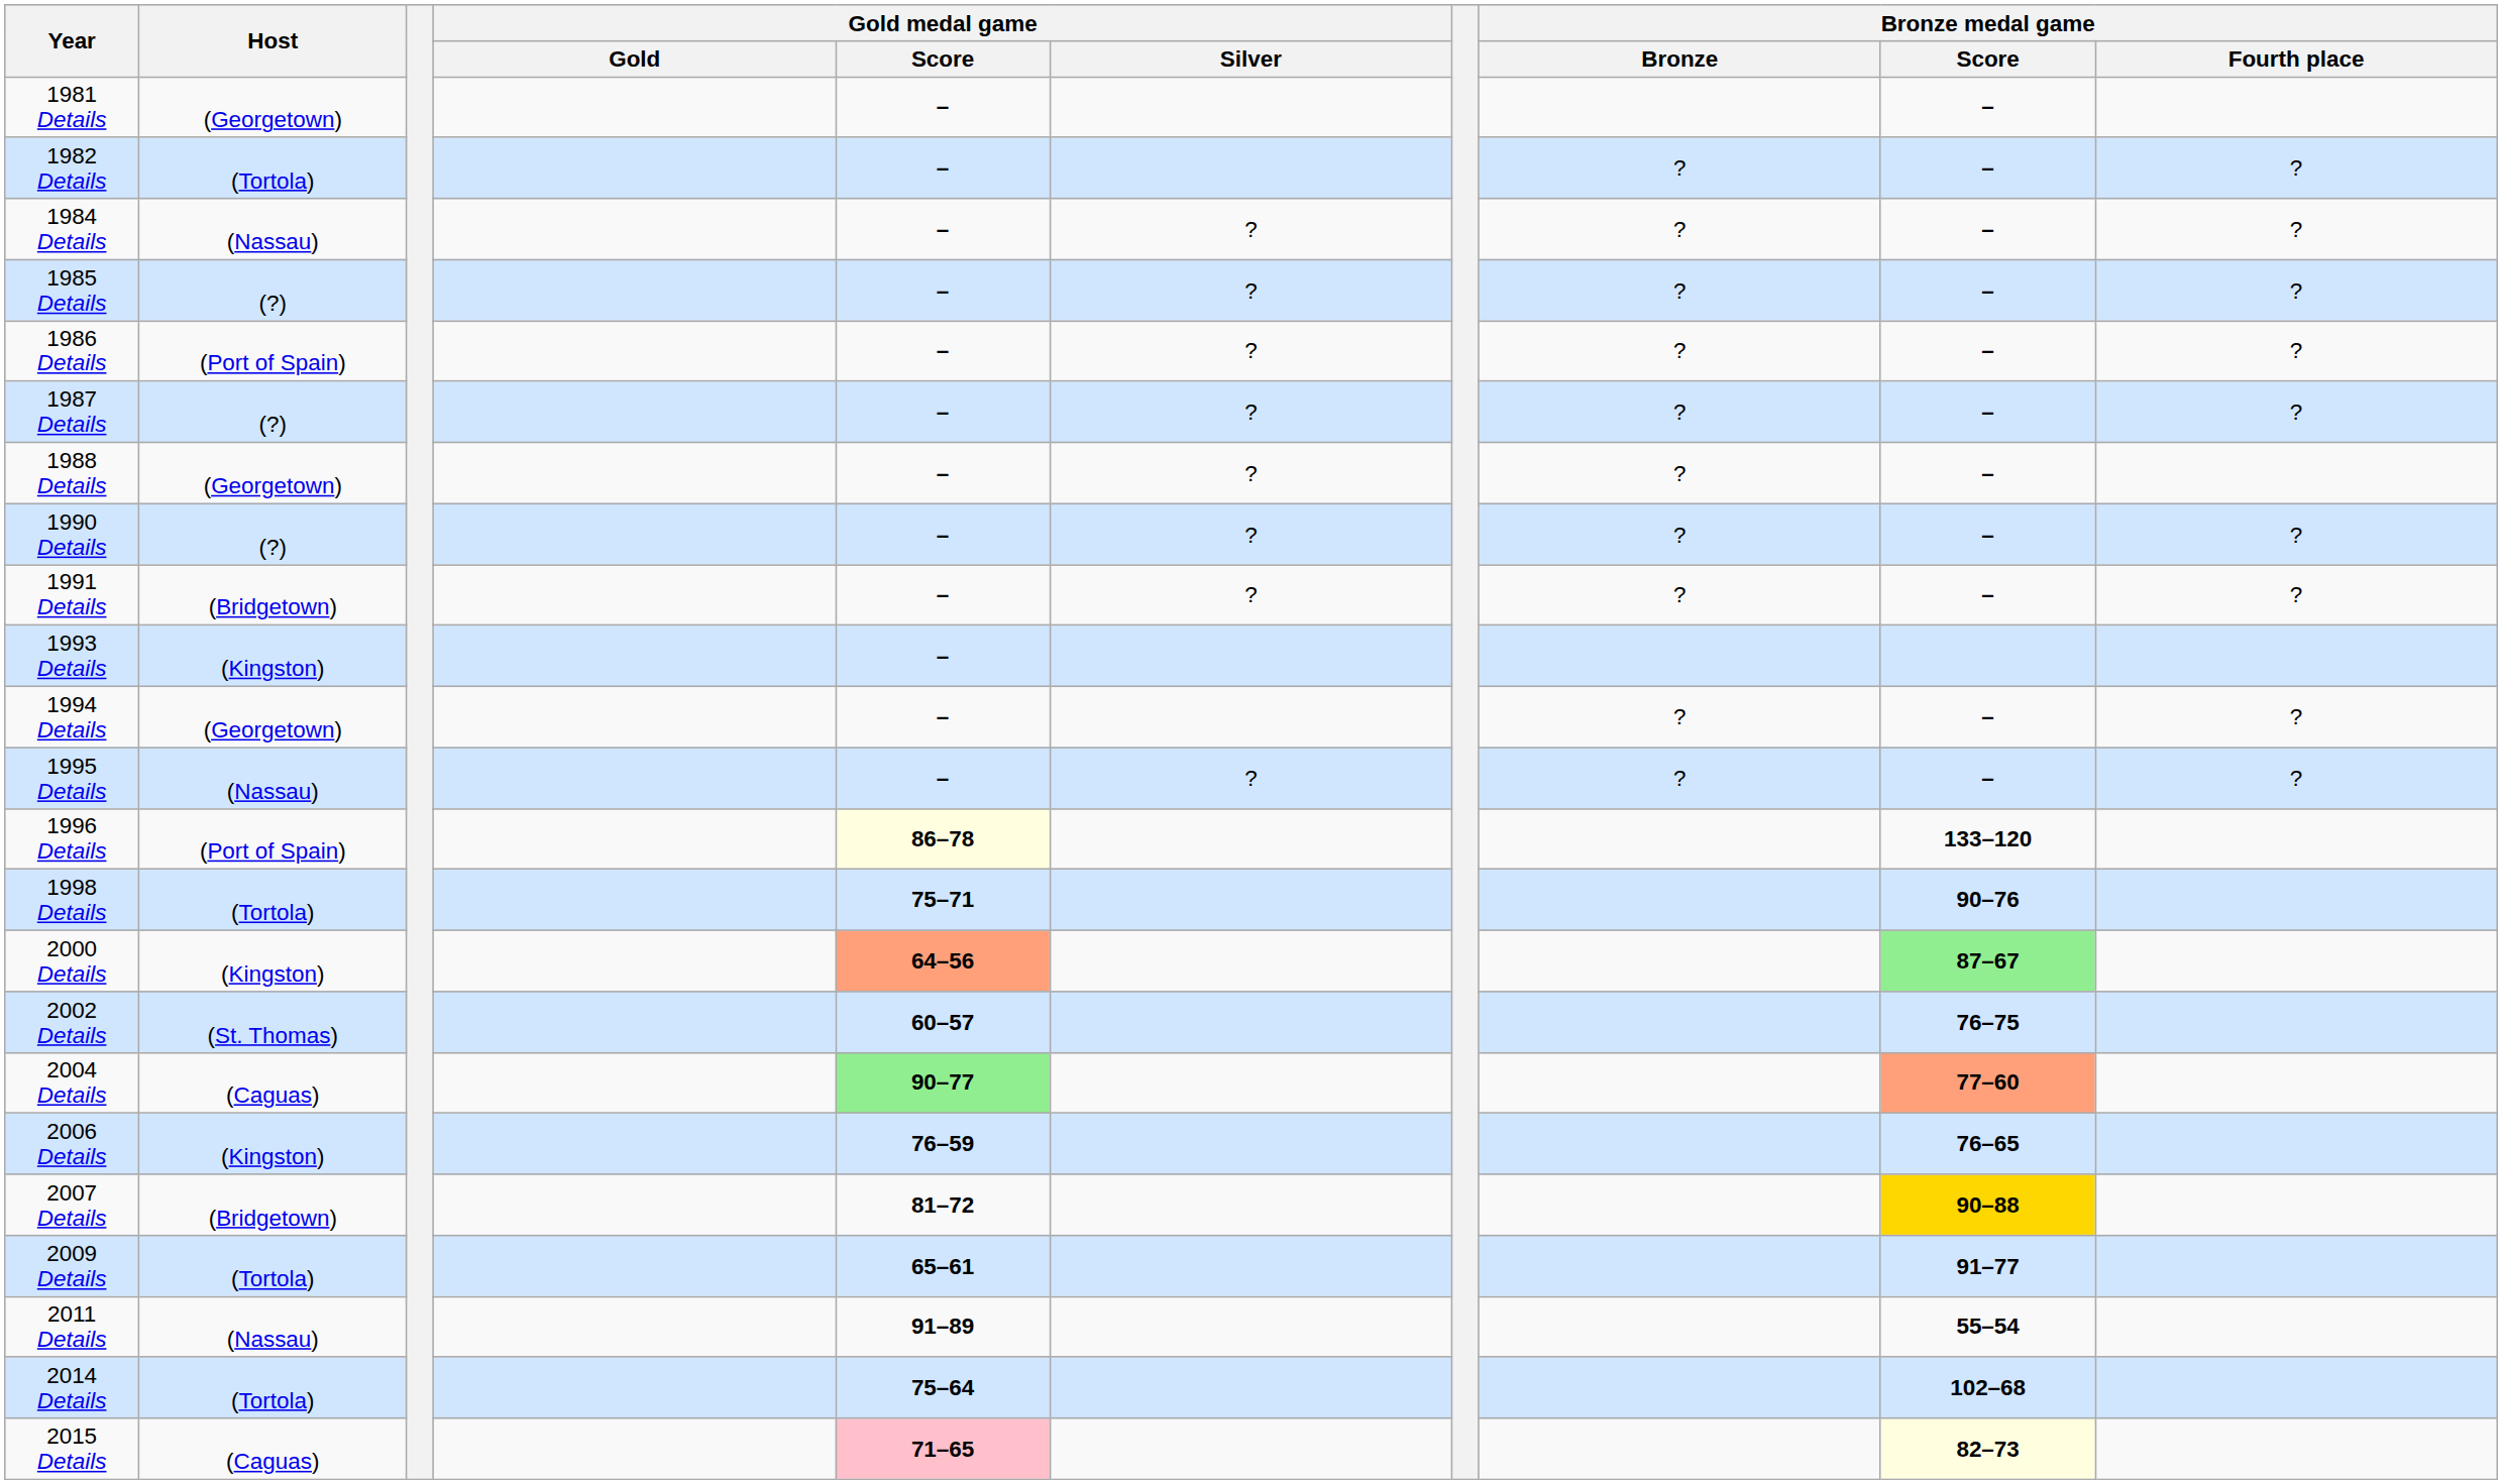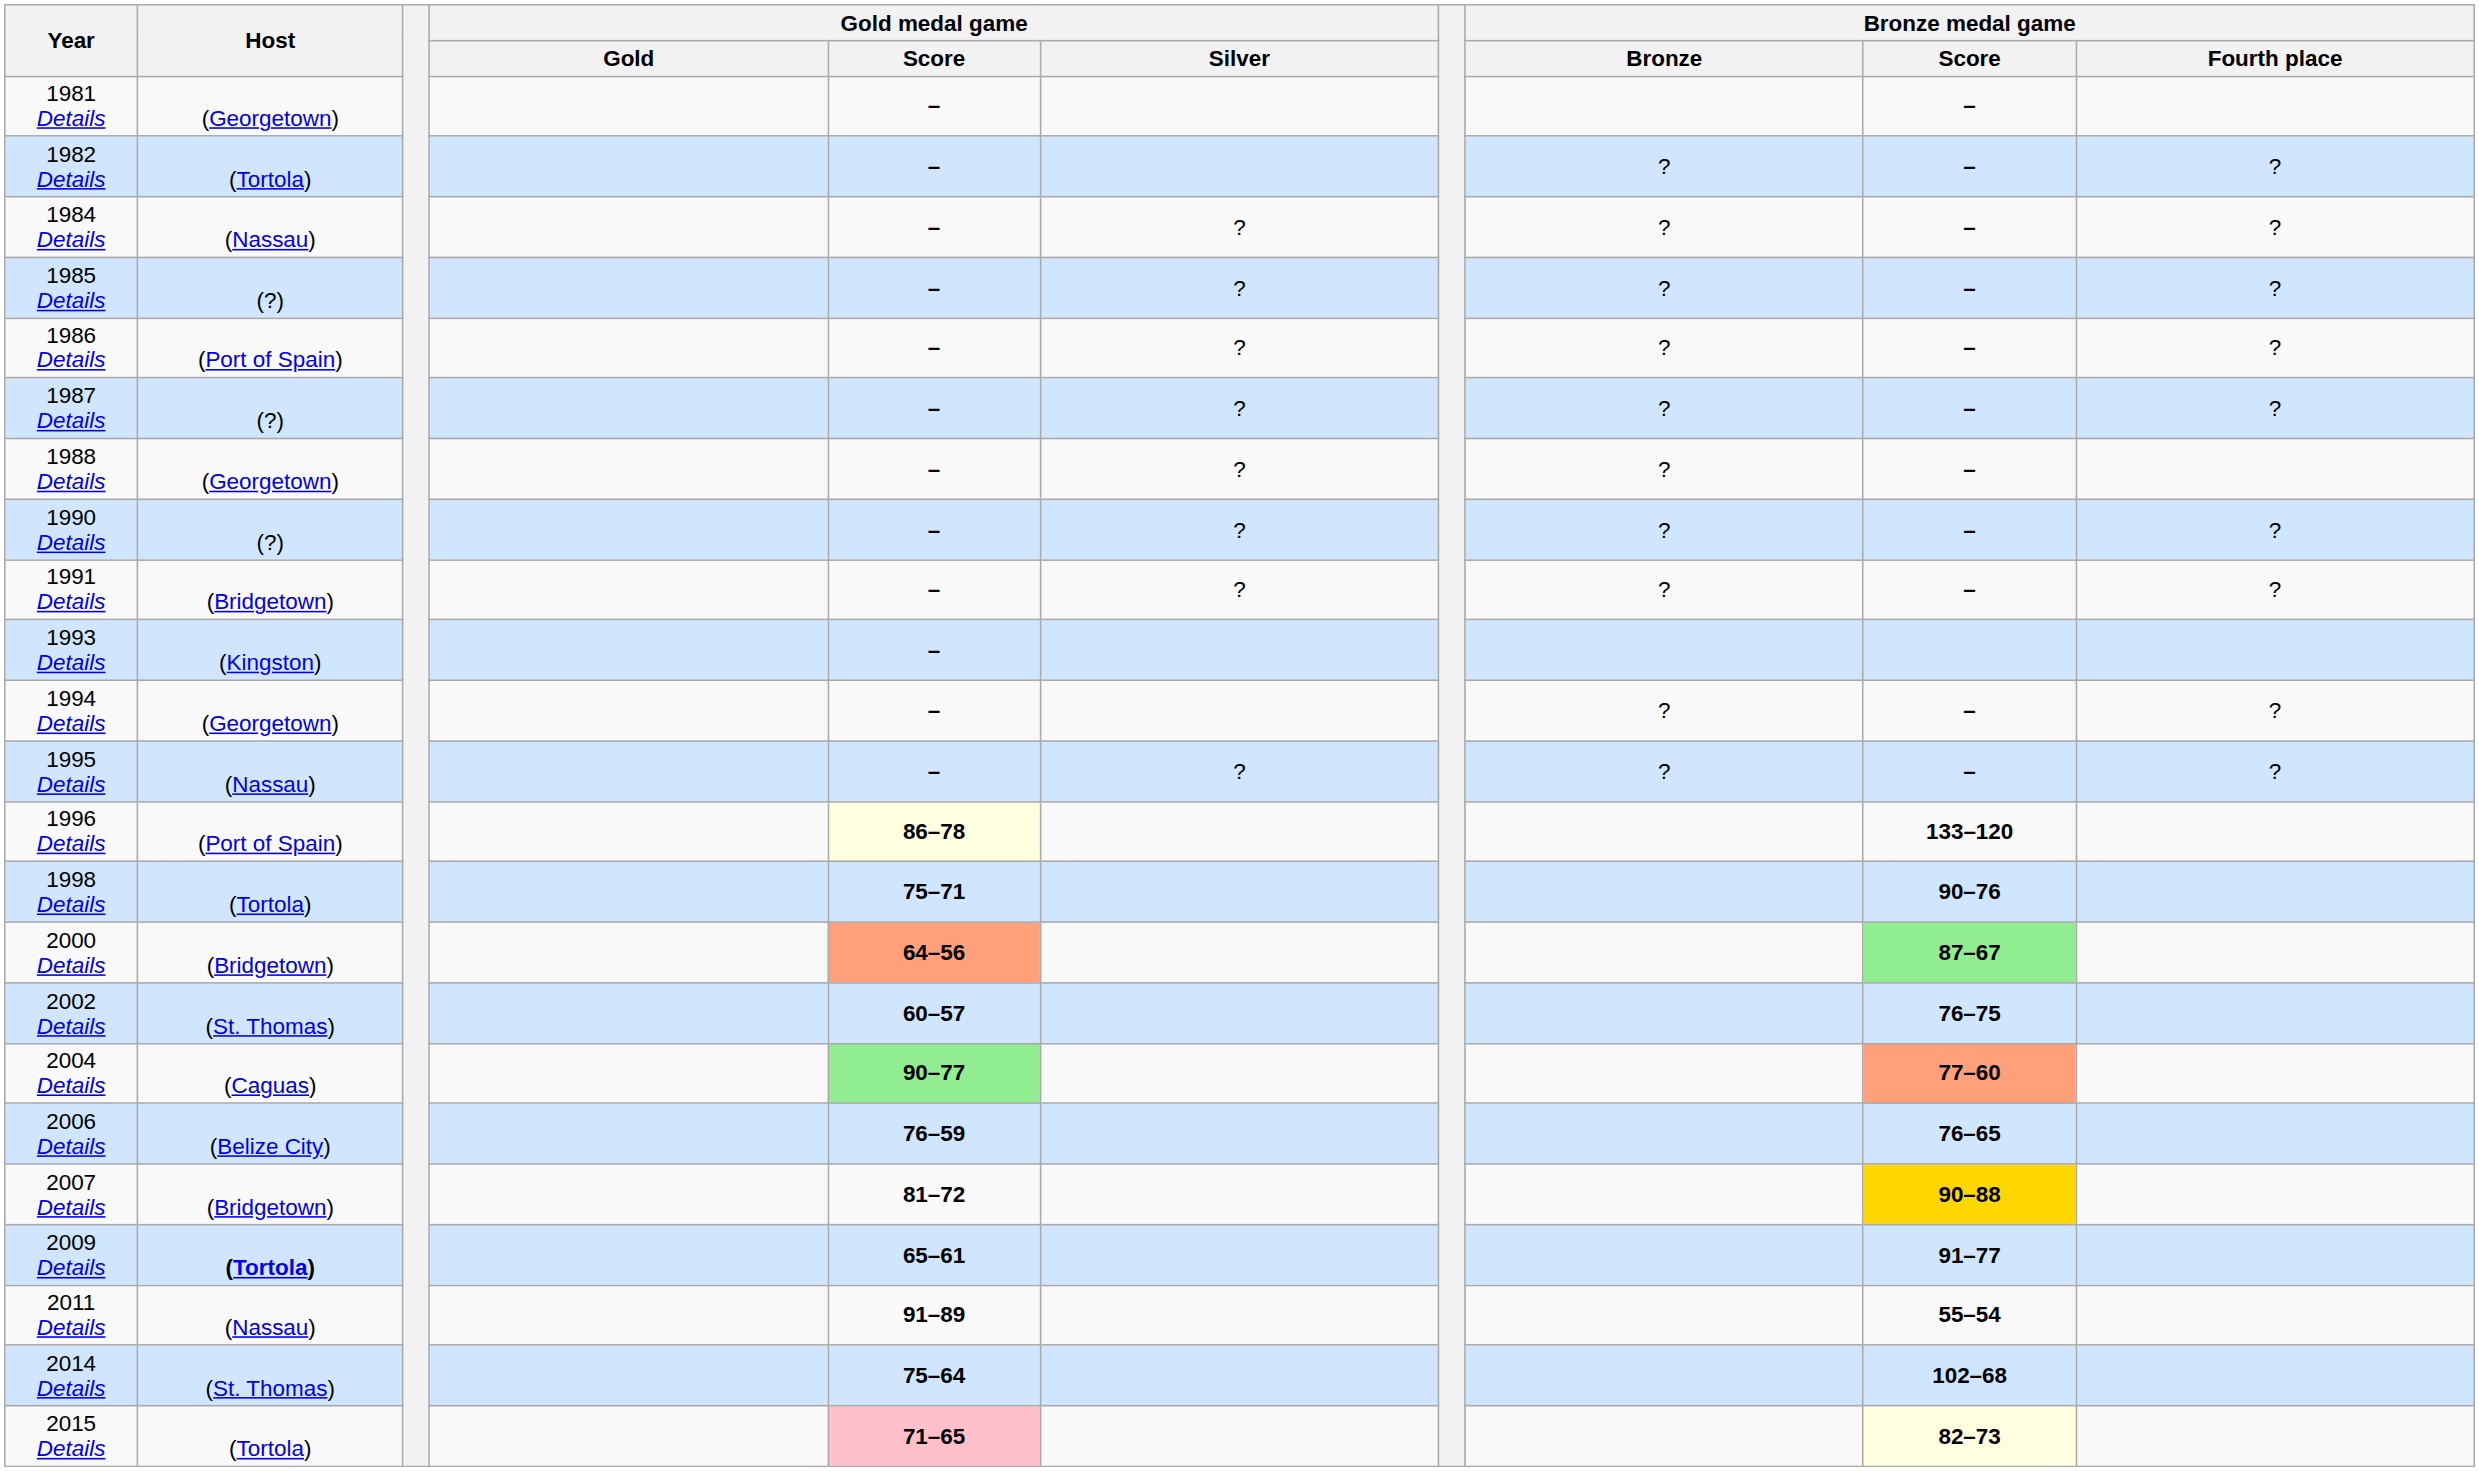2000 Details | Host: (Kingston) -> (Bridgetown)
2006 Details | Host: (Kingston) -> (Belize City)
2009 Details | Host: normal -> bold
2014 Details | Host: (Tortola) -> (St. Thomas)
2015 Details | Host: (Caguas) -> (Tortola)
